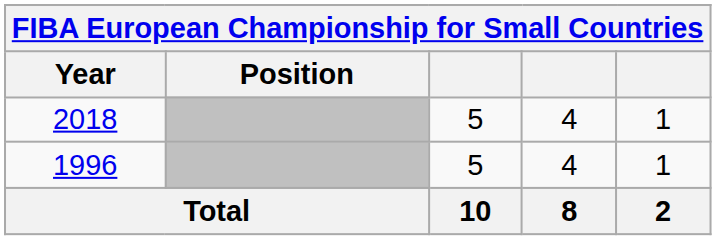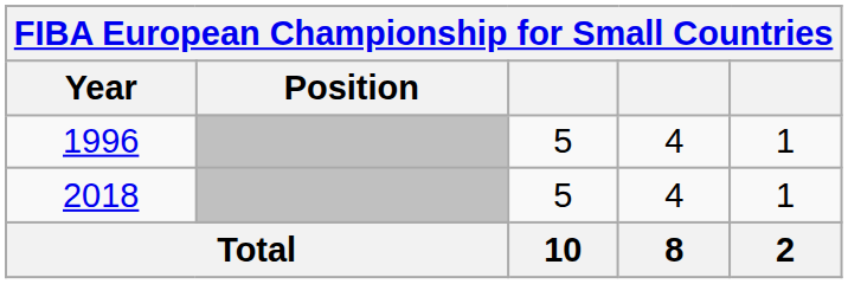rows swapped: 1996 <-> 2018
